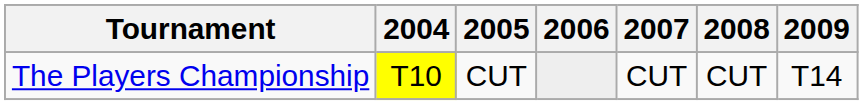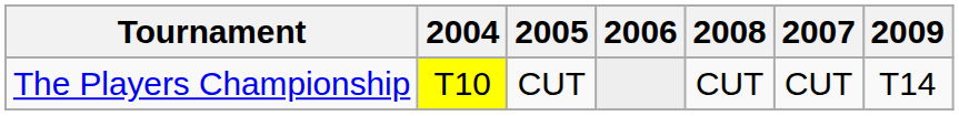columns swapped: 2007 <-> 2008
